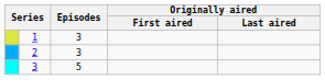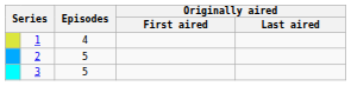1 | Episodes: 3 -> 4
2 | Episodes: 3 -> 5
